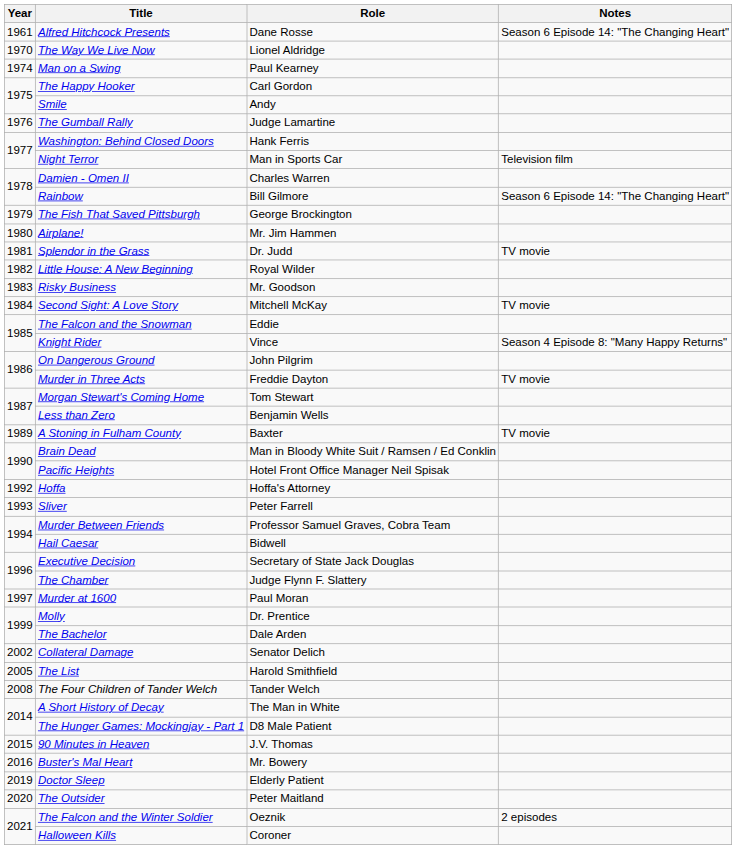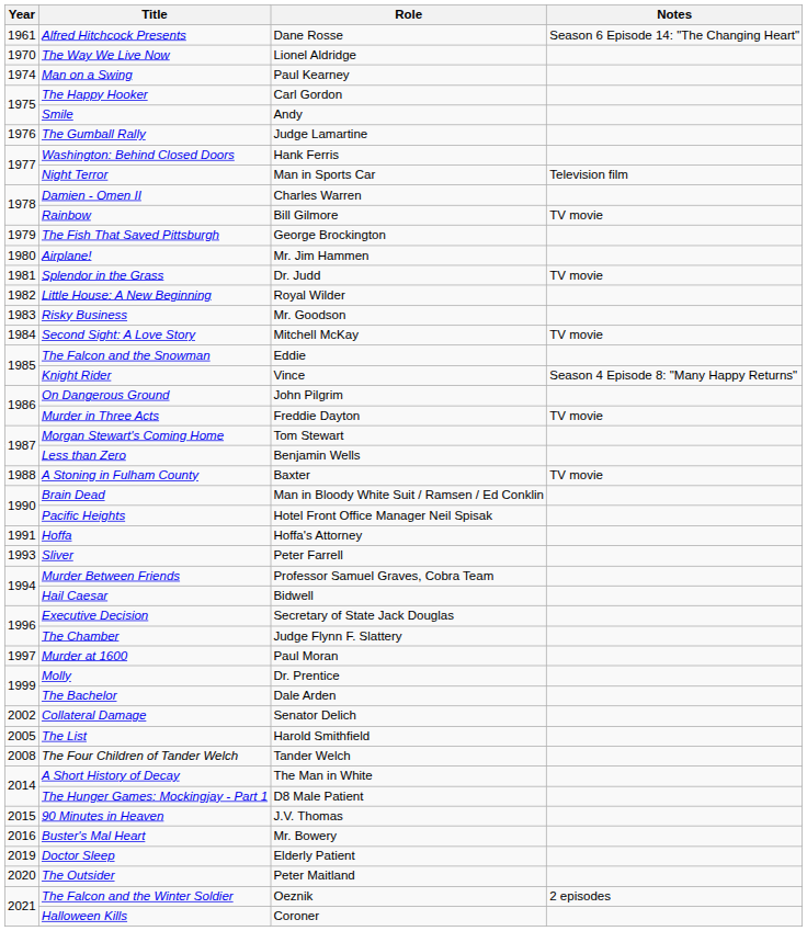Rainbow | Notes: Season 6 Episode 14: "The Changing Heart" -> TV movie
A Stoning in Fulham County | Year: 1989 -> 1988
Hoffa | Year: 1992 -> 1991
